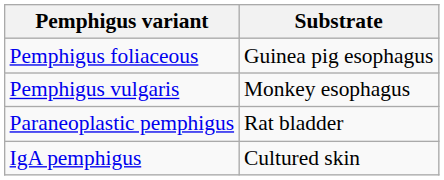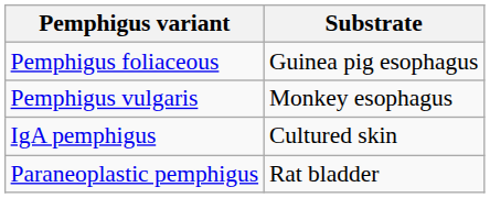rows swapped: IgA pemphigus <-> Paraneoplastic pemphigus
